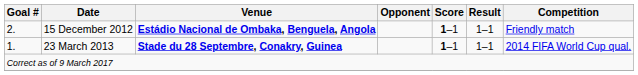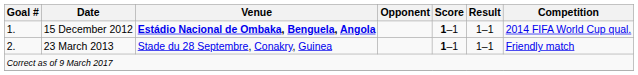15 December 2012 | Goal #: 2. -> 1.
15 December 2012 | Competition: Friendly match -> 2014 FIFA World Cup qual.
23 March 2013 | Goal #: 1. -> 2.
23 March 2013 | Venue: bold -> normal
23 March 2013 | Competition: 2014 FIFA World Cup qual. -> Friendly match
